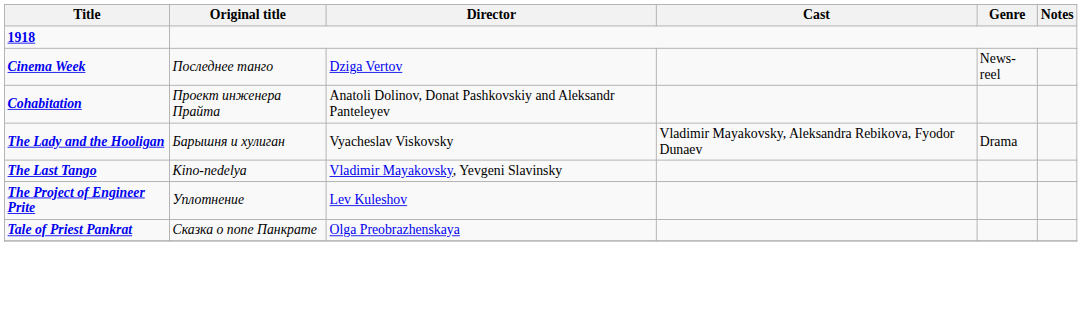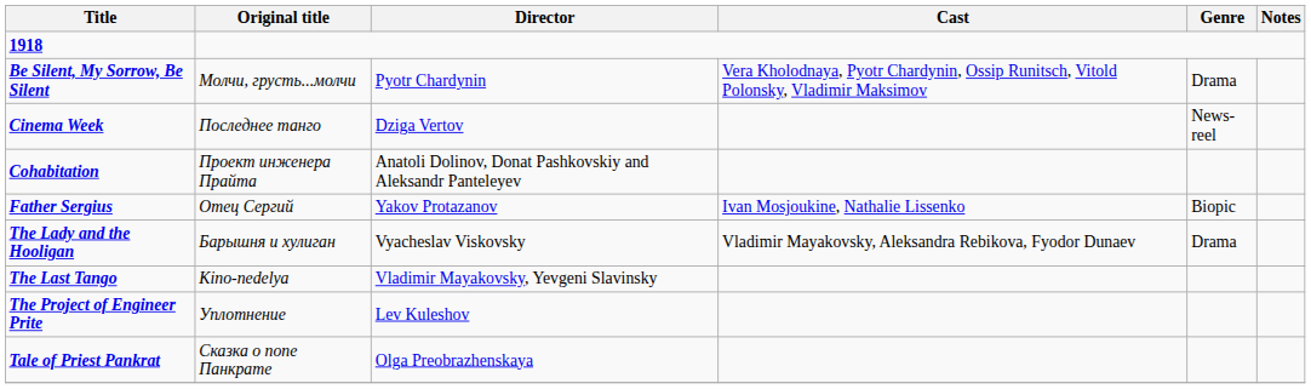+ row: Be Silent, My Sorrow, Be Silent | Молчи, грусть...молчи | Pyotr Chardynin | Vera Kholodnaya, Pyotr Chardynin, Ossip Runitsch, Vitold Polonsky, Vladimir Maksimov | Drama
+ row: Father Sergius | Отец Сергий | Yakov Protazanov | Ivan Mosjoukine, Nathalie Lissenko | Biopic
